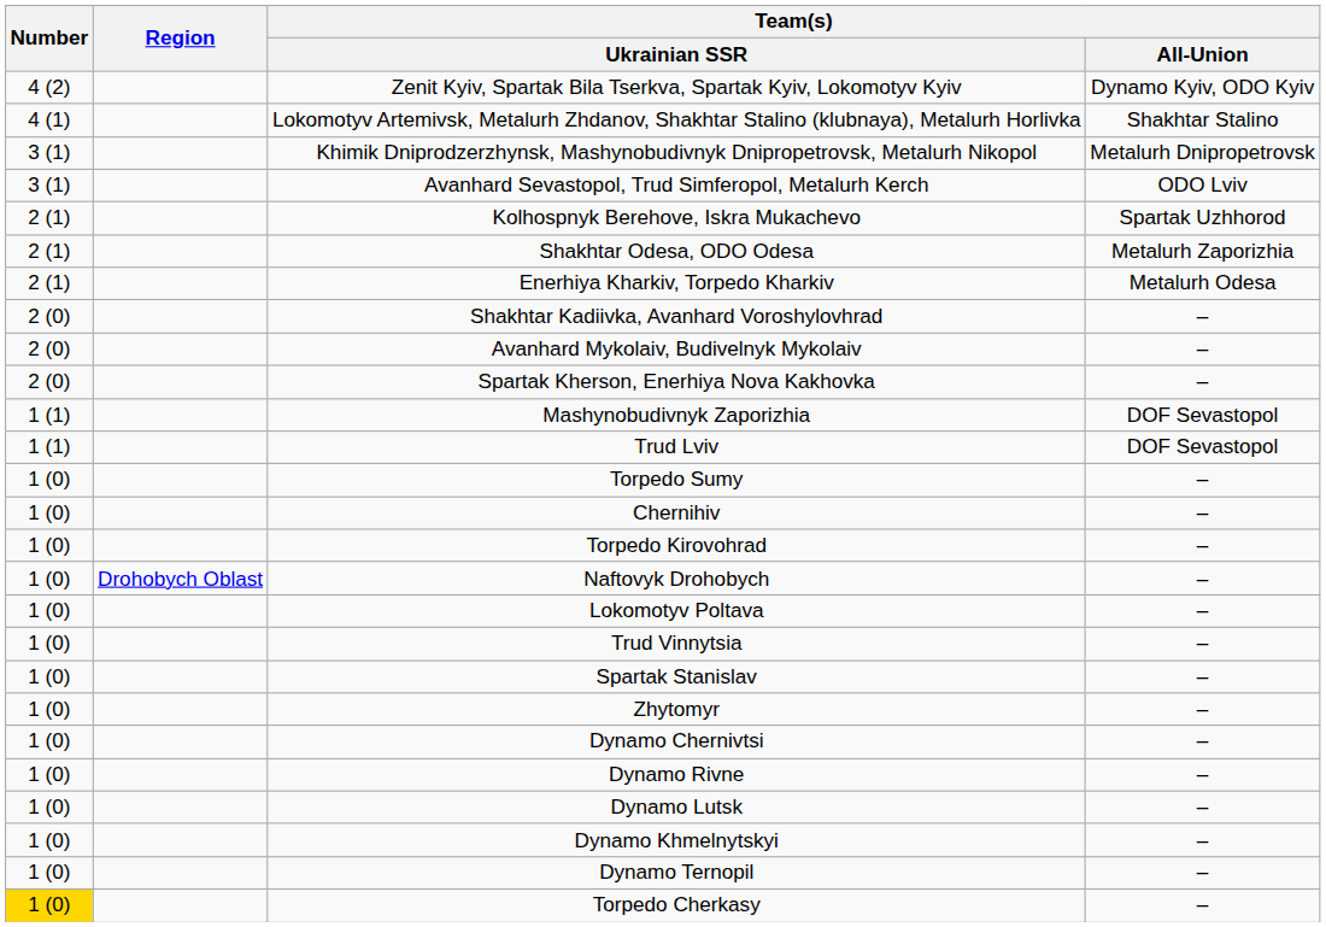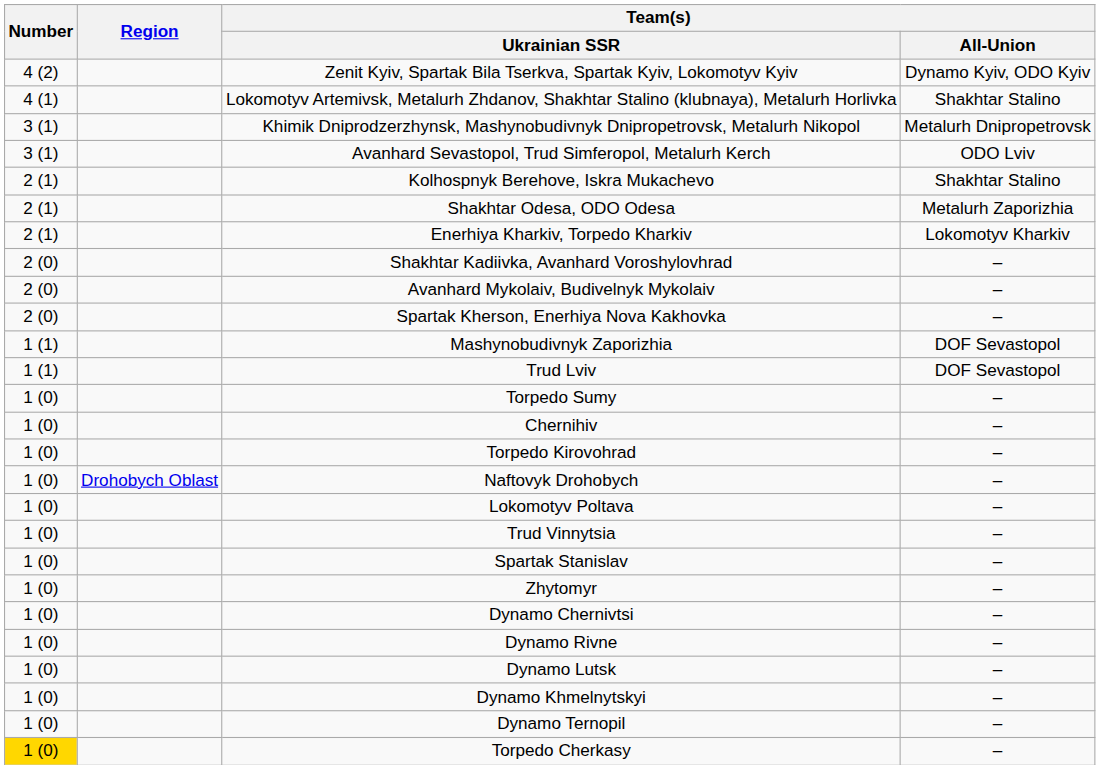Kolhospnyk Berehove, Iskra Mukachevo | Team(s) / All-Union: Spartak Uzhhorod -> Shakhtar Stalino
Enerhiya Kharkiv, Torpedo Kharkiv | Team(s) / All-Union: Metalurh Odesa -> Lokomotyv Kharkiv
